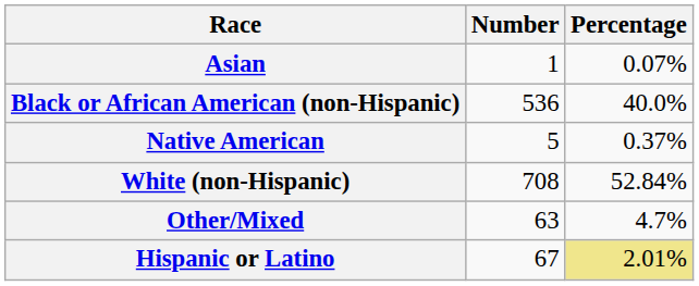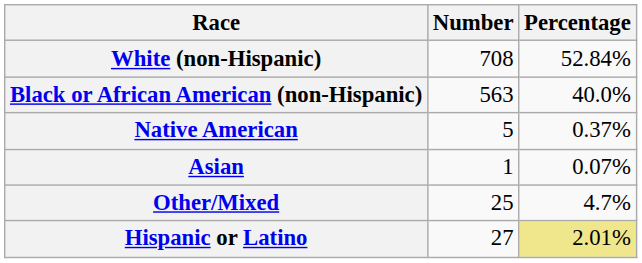rows swapped: White (non-Hispanic) <-> Asian
Black or African American (non-Hispanic) | Number: 536 -> 563
Other/Mixed | Number: 63 -> 25
Hispanic or Latino | Number: 67 -> 27
